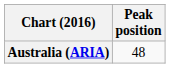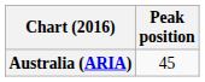Australia (ARIA) | Peak position: 48 -> 45
